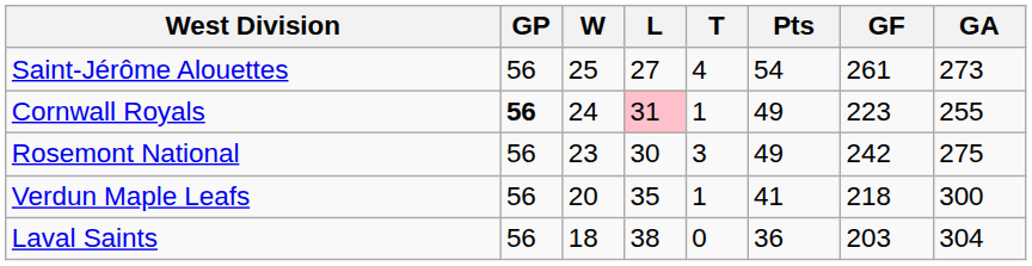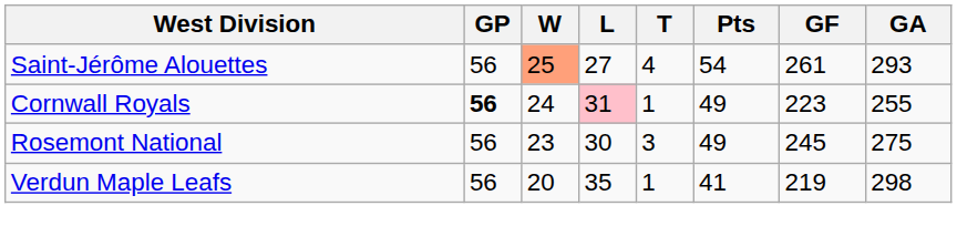Saint-Jérôme Alouettes | W: no background -> lightsalmon background
Saint-Jérôme Alouettes | GA: 273 -> 293
Rosemont National | GF: 242 -> 245
Verdun Maple Leafs | GF: 218 -> 219
Verdun Maple Leafs | GA: 300 -> 298
- row: Laval Saints | 56 | 18 | 38 | 0 | 36 | 203 | 304
